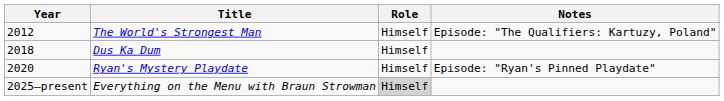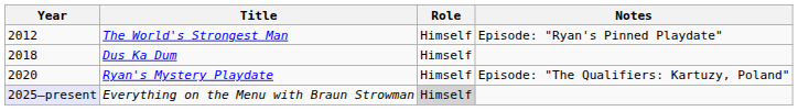The World's Strongest Man | Notes: Episode: "The Qualifiers: Kartuzy, Poland" -> Episode: "Ryan's Pinned Playdate"
Ryan's Mystery Playdate | Notes: Episode: "Ryan's Pinned Playdate" -> Episode: "The Qualifiers: Kartuzy, Poland"
Everything on the Menu with Braun Strowman | Year: no background -> lavender background
